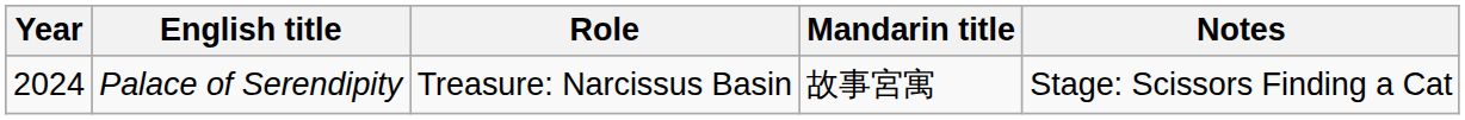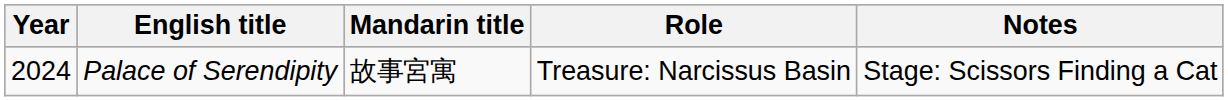columns swapped: Mandarin title <-> Role
